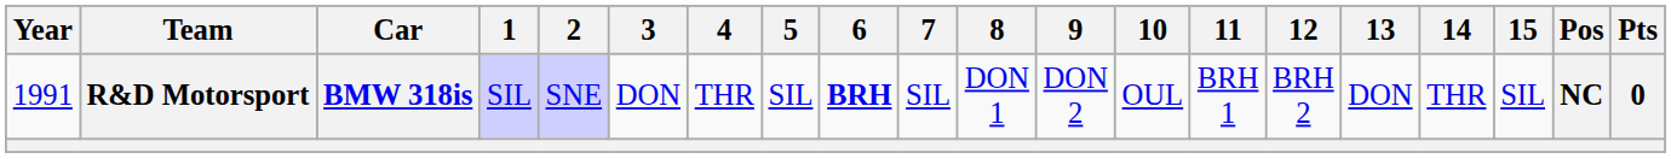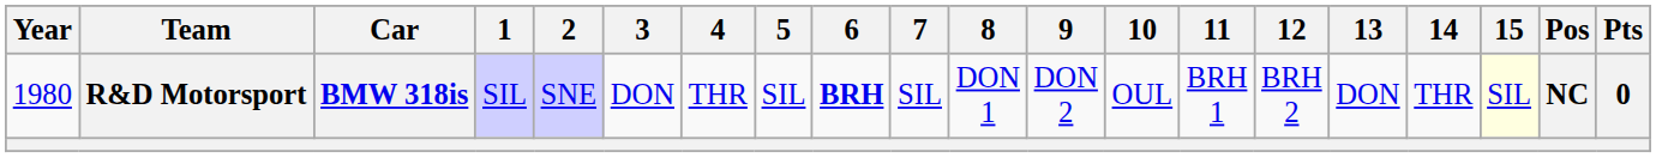R&D Motorsport | Year: 1991 -> 1980
R&D Motorsport | 15: no background -> lightyellow background
